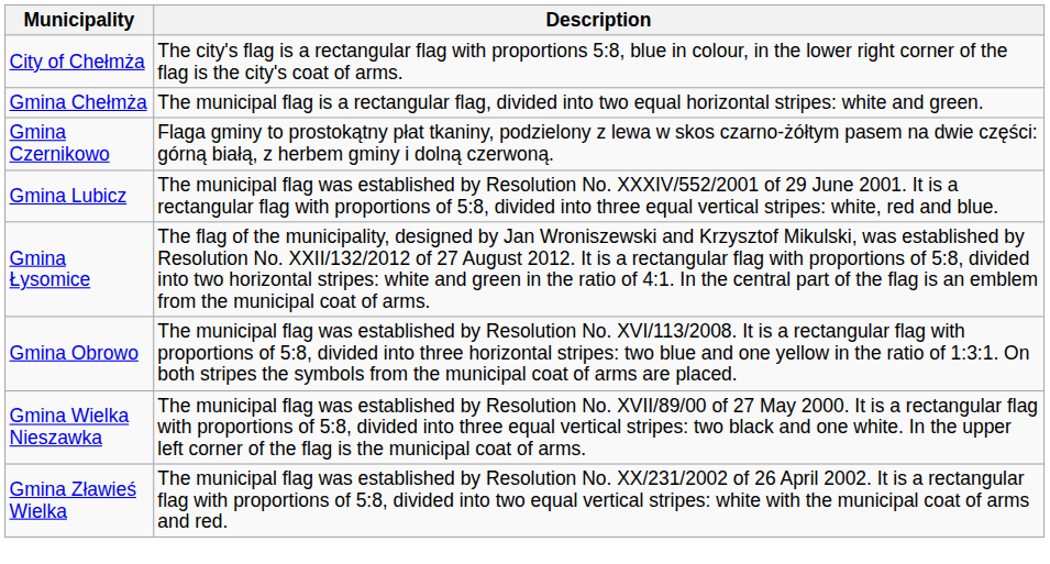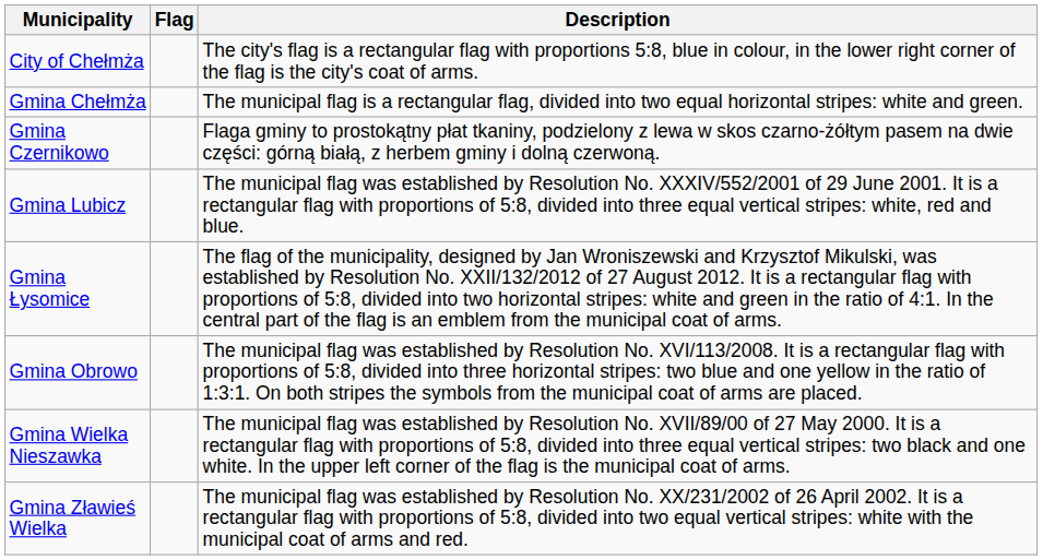+ column: Flag
